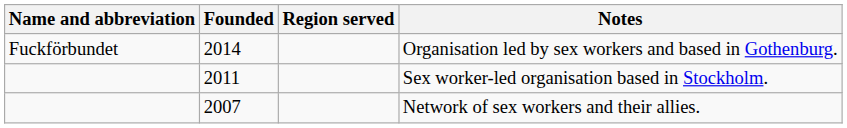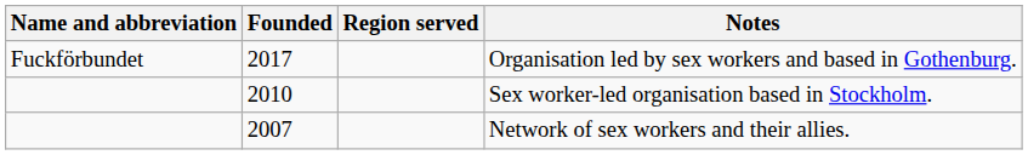Organisation led by sex workers and based in Gothenburg. | Founded: 2014 -> 2017
Sex worker-led organisation based in Stockholm. | Founded: 2011 -> 2010
